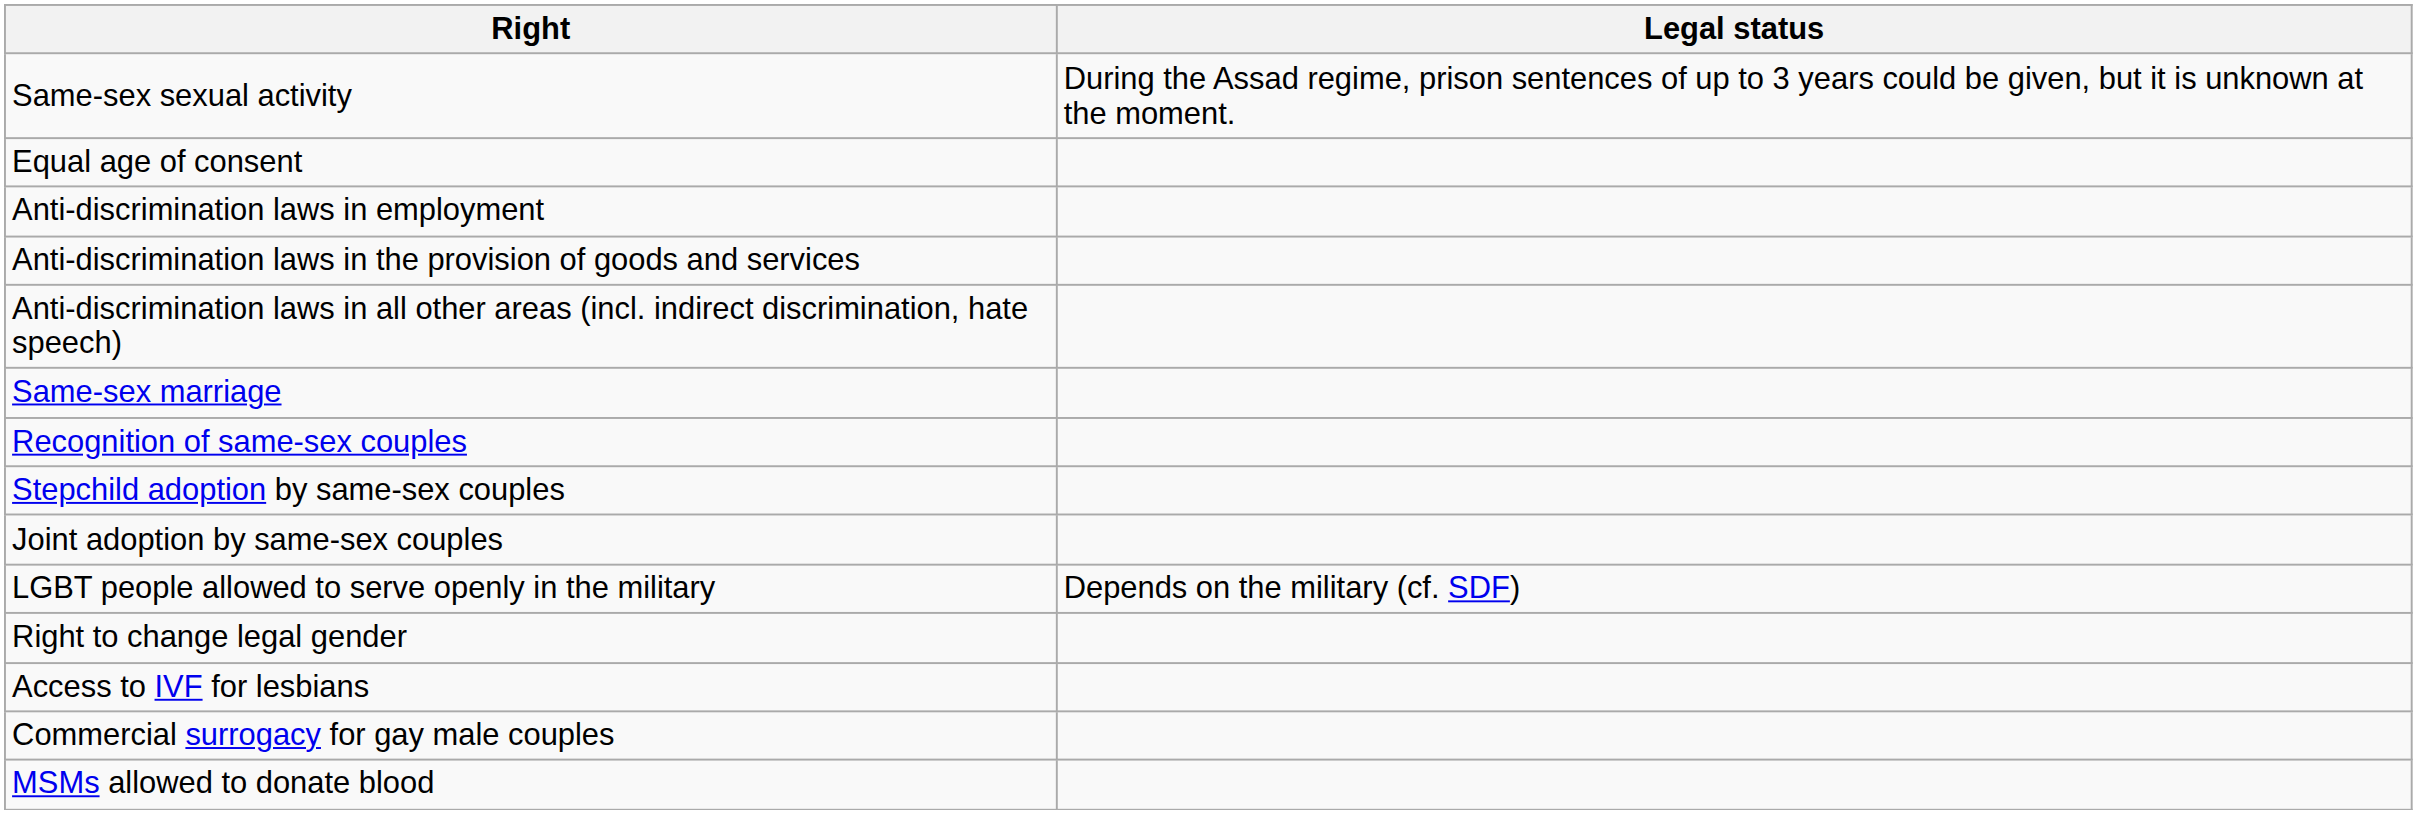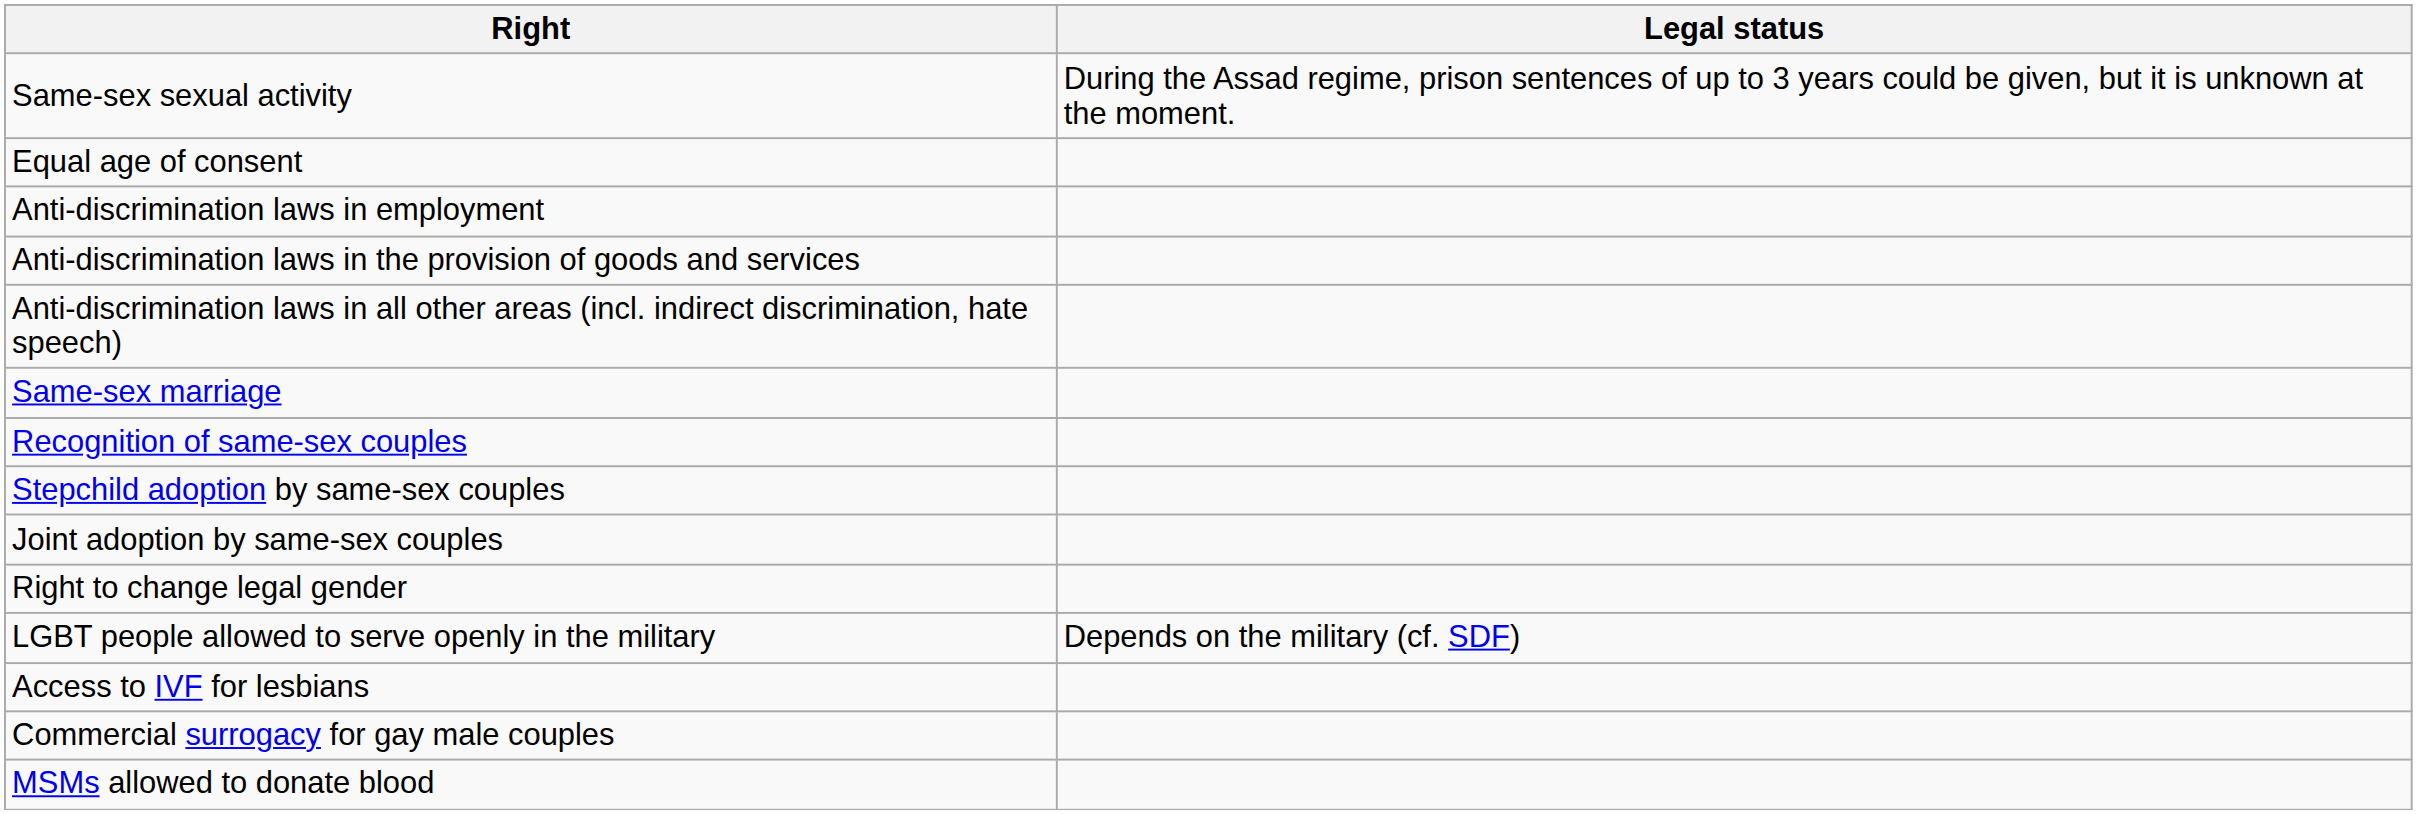rows swapped: LGBT people allowed to serve openly in the military <-> Right to change legal gender
